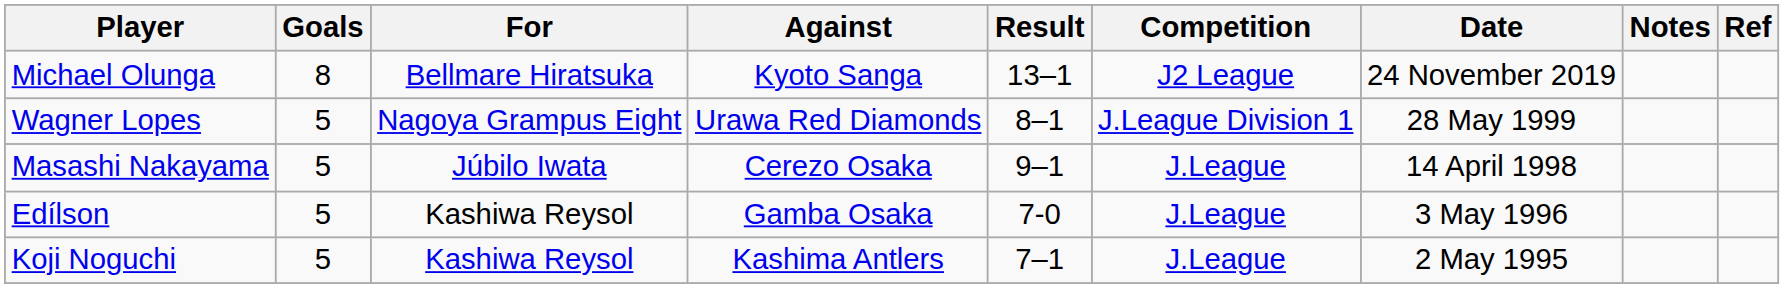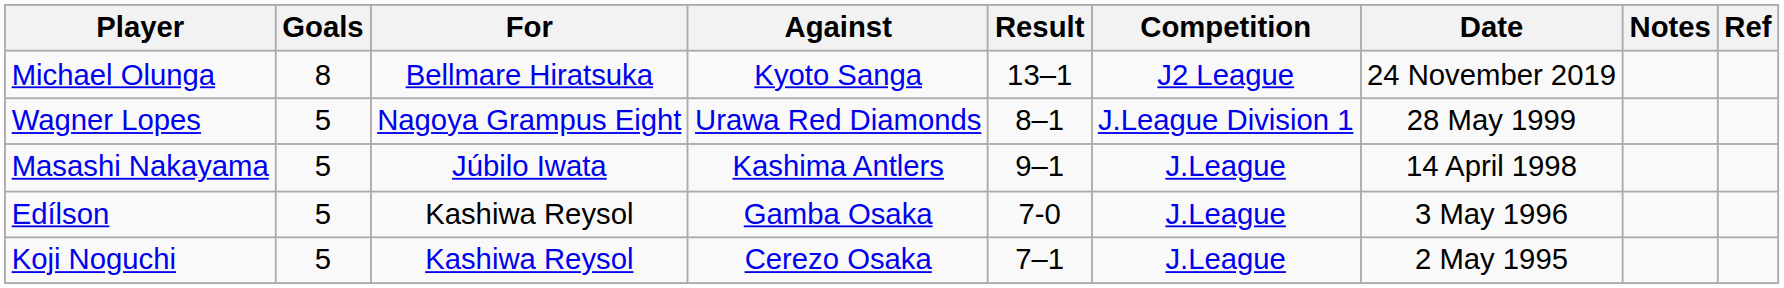Masashi Nakayama | Against: Cerezo Osaka -> Kashima Antlers
Koji Noguchi | Against: Kashima Antlers -> Cerezo Osaka
